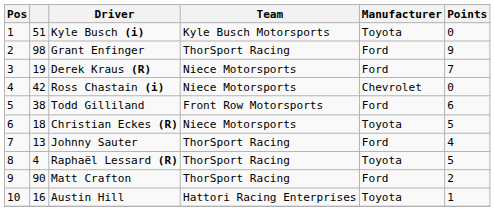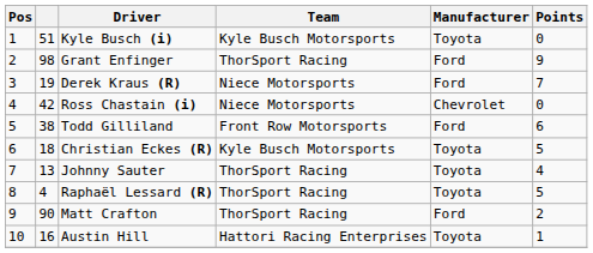Christian Eckes (R) | Team: Niece Motorsports -> Kyle Busch Motorsports
Johnny Sauter | Manufacturer: Ford -> Toyota
